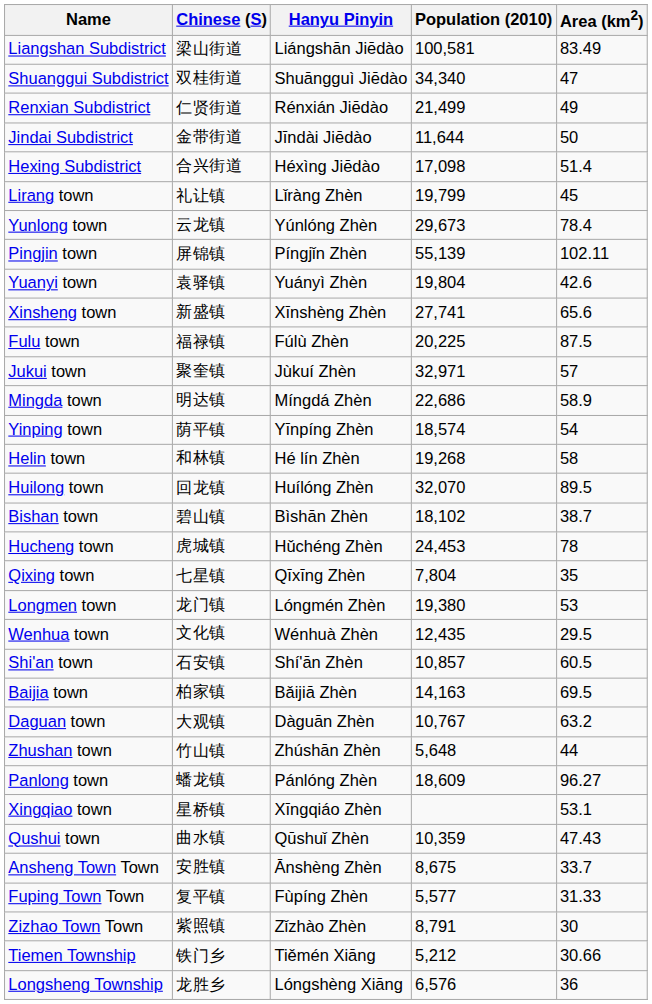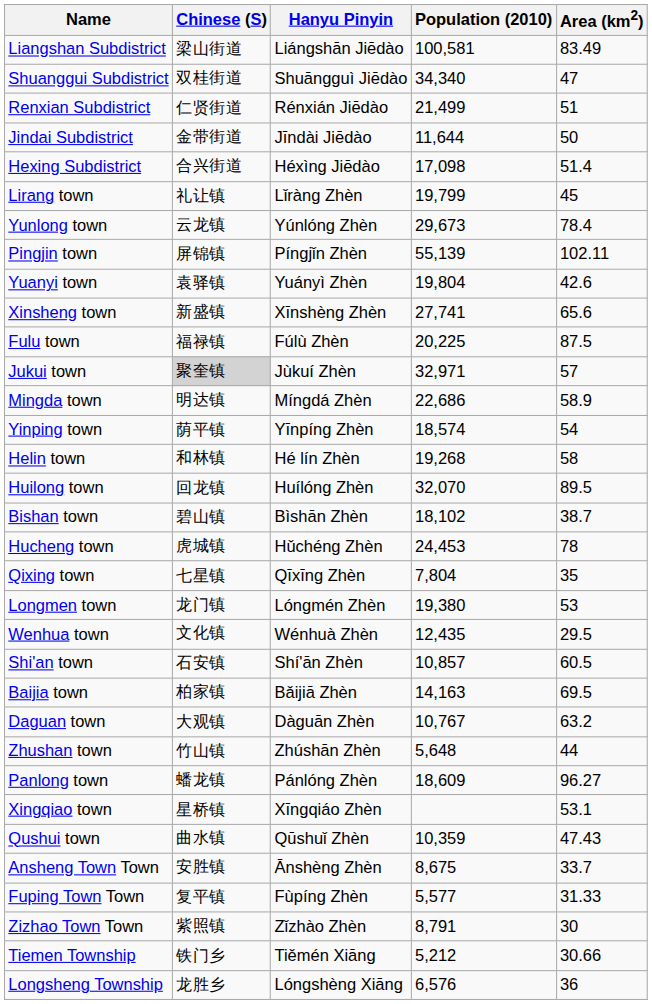Renxian Subdistrict | Area (km2): 49 -> 51
Jukui town | Chinese (S): no background -> lightgrey background
